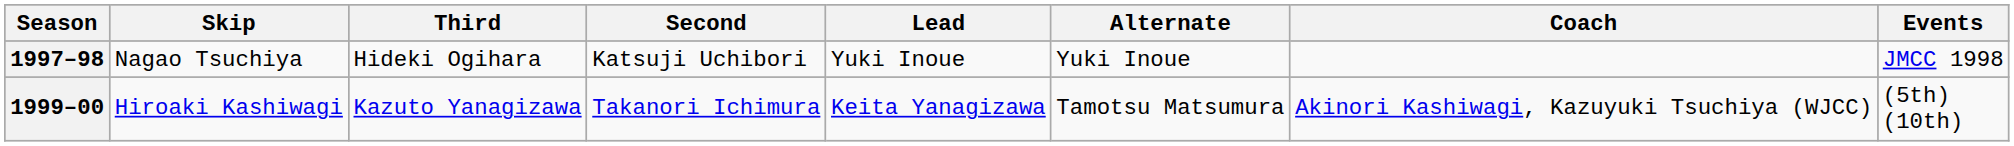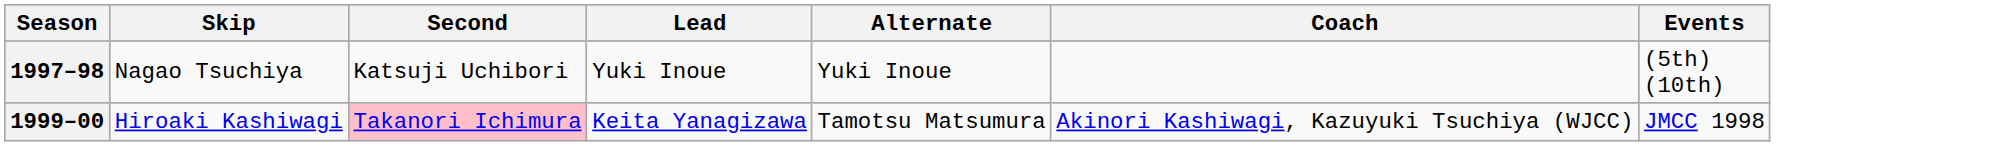- column: Third | Hideki Ogihara | Kazuto Yanagizawa
1997–98 | Events: JMCC 1998 -> (5th) (10th)
1999–00 | Second: no background -> pink background
1999–00 | Events: (5th) (10th) -> JMCC 1998
